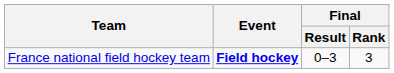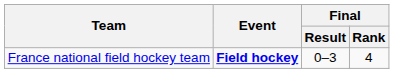France national field hockey team | Final / Rank: 3 -> 4
